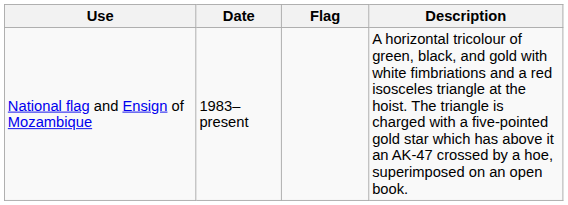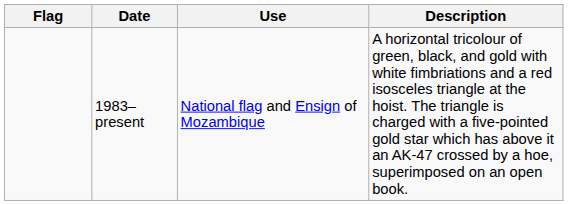columns swapped: Flag <-> Use
